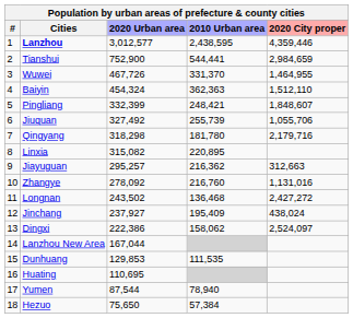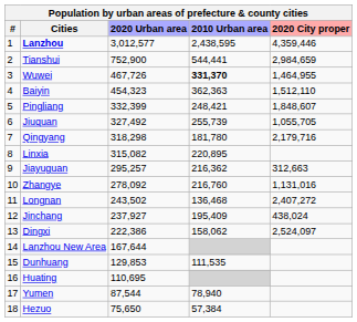Wuwei | 2010 Urban area: normal -> bold
Baiyin | 2020 Urban area: 454,324 -> 454,323
Jiuquan | 2020 City proper: 1,055,706 -> 1,055,705
Longnan | 2020 City proper: 2,427,272 -> 2,407,272
Lanzhou New Area | 2020 Urban area: 167,044 -> 167,644
